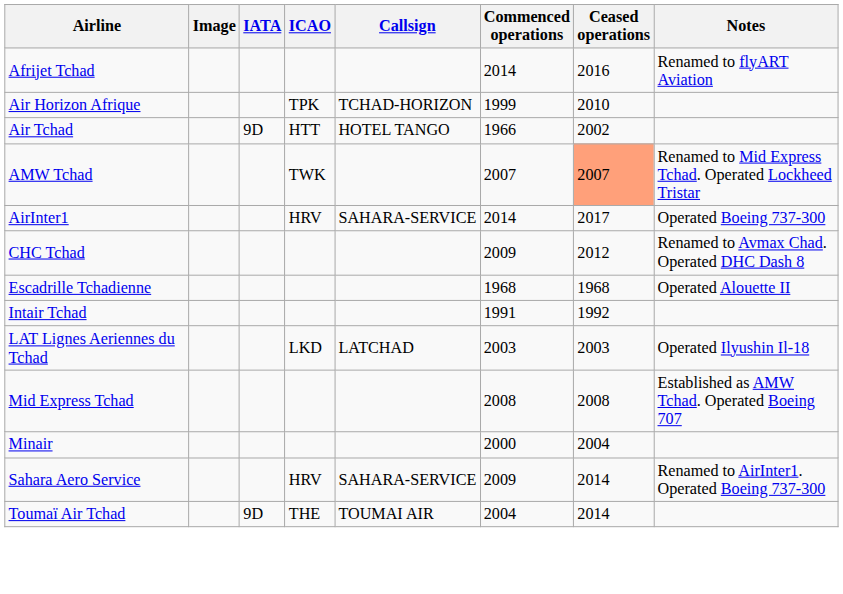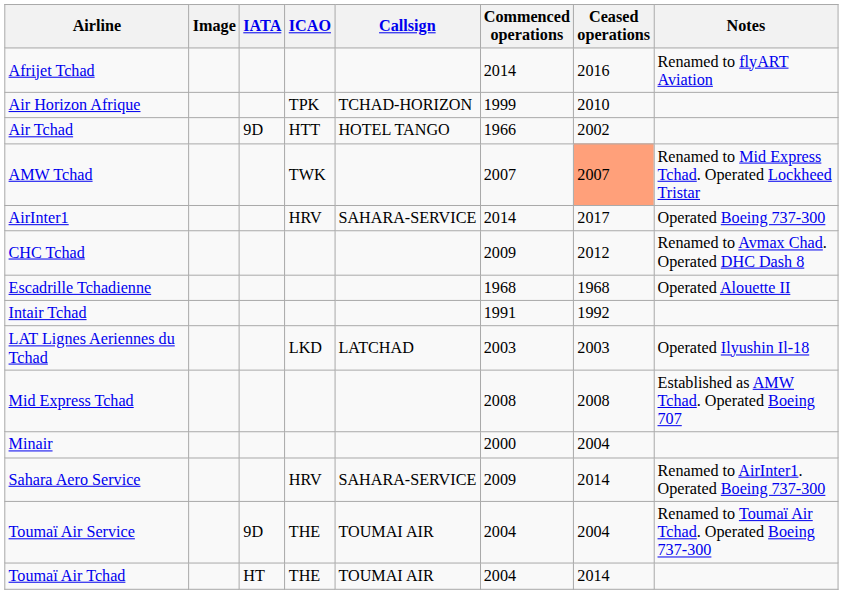+ row: Toumaï Air Service | 9D | THE | TOUMAI AIR | 2004 | 2004 | Renamed to Toumaï Air Tchad. Operated Boeing 737-300
Toumaï Air Tchad | IATA: 9D -> HT
